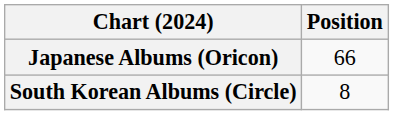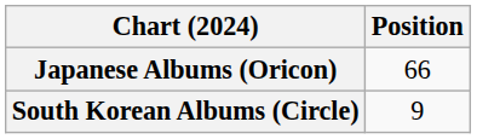South Korean Albums (Circle) | Position: 8 -> 9
